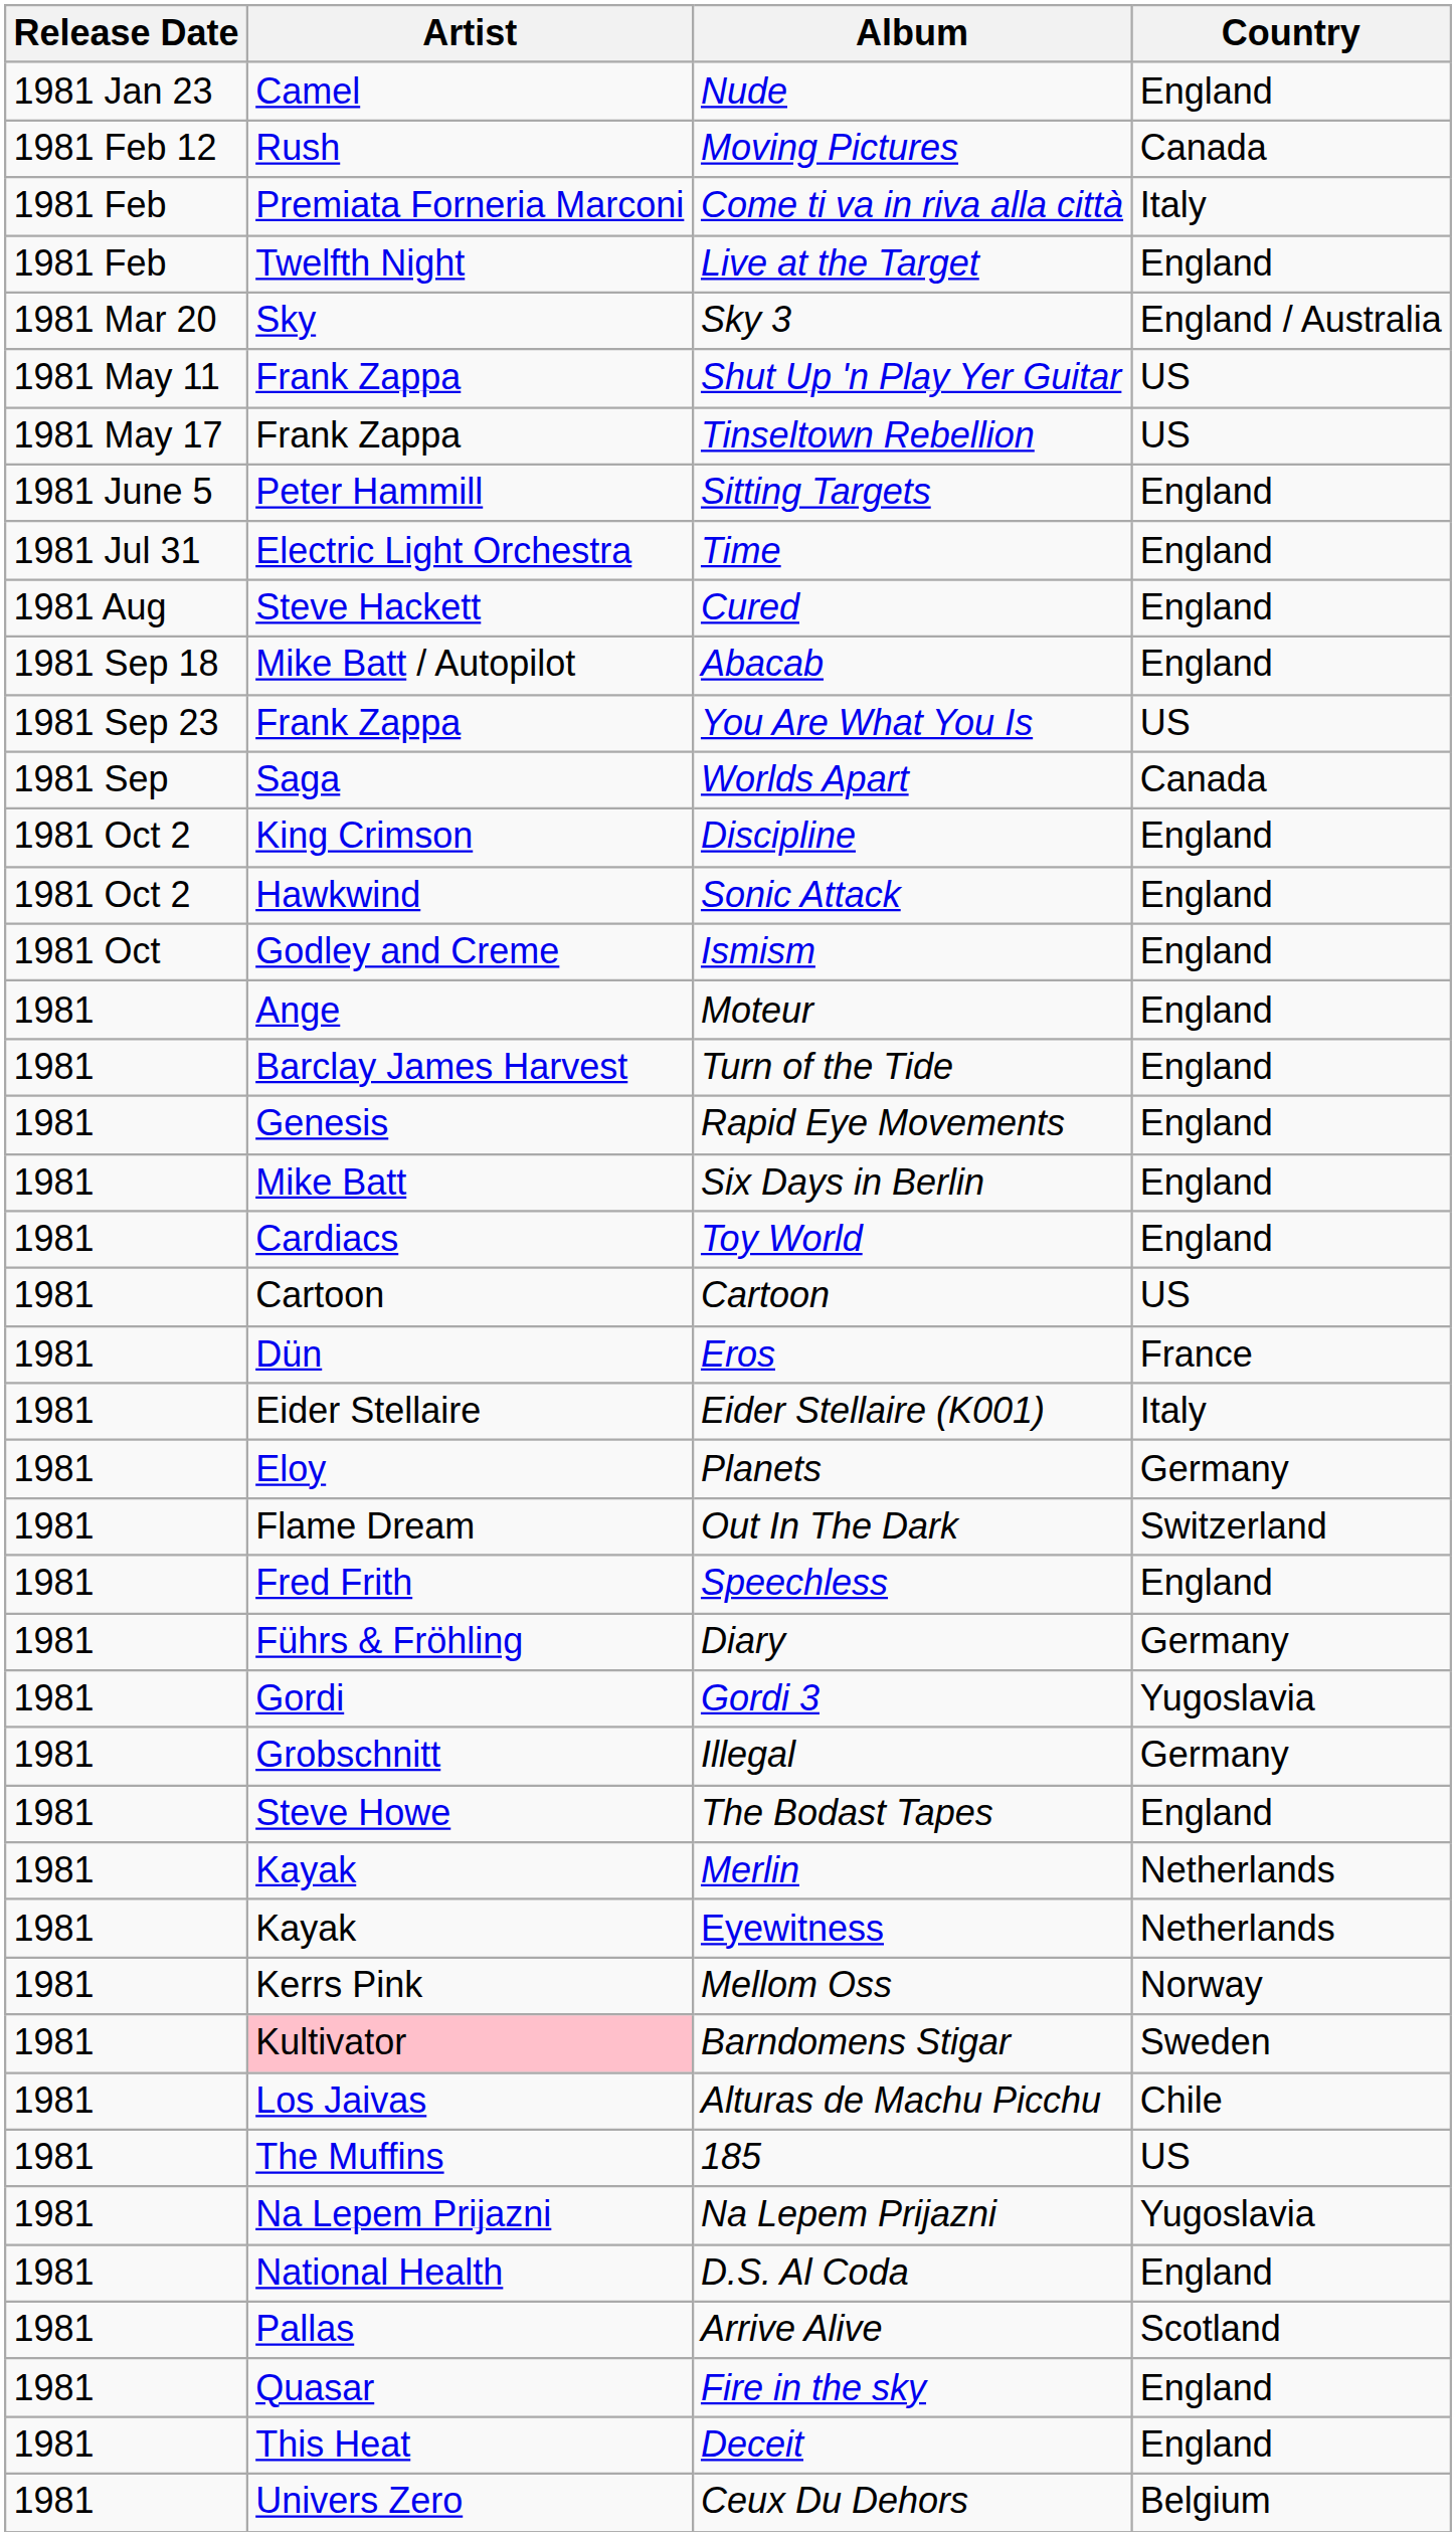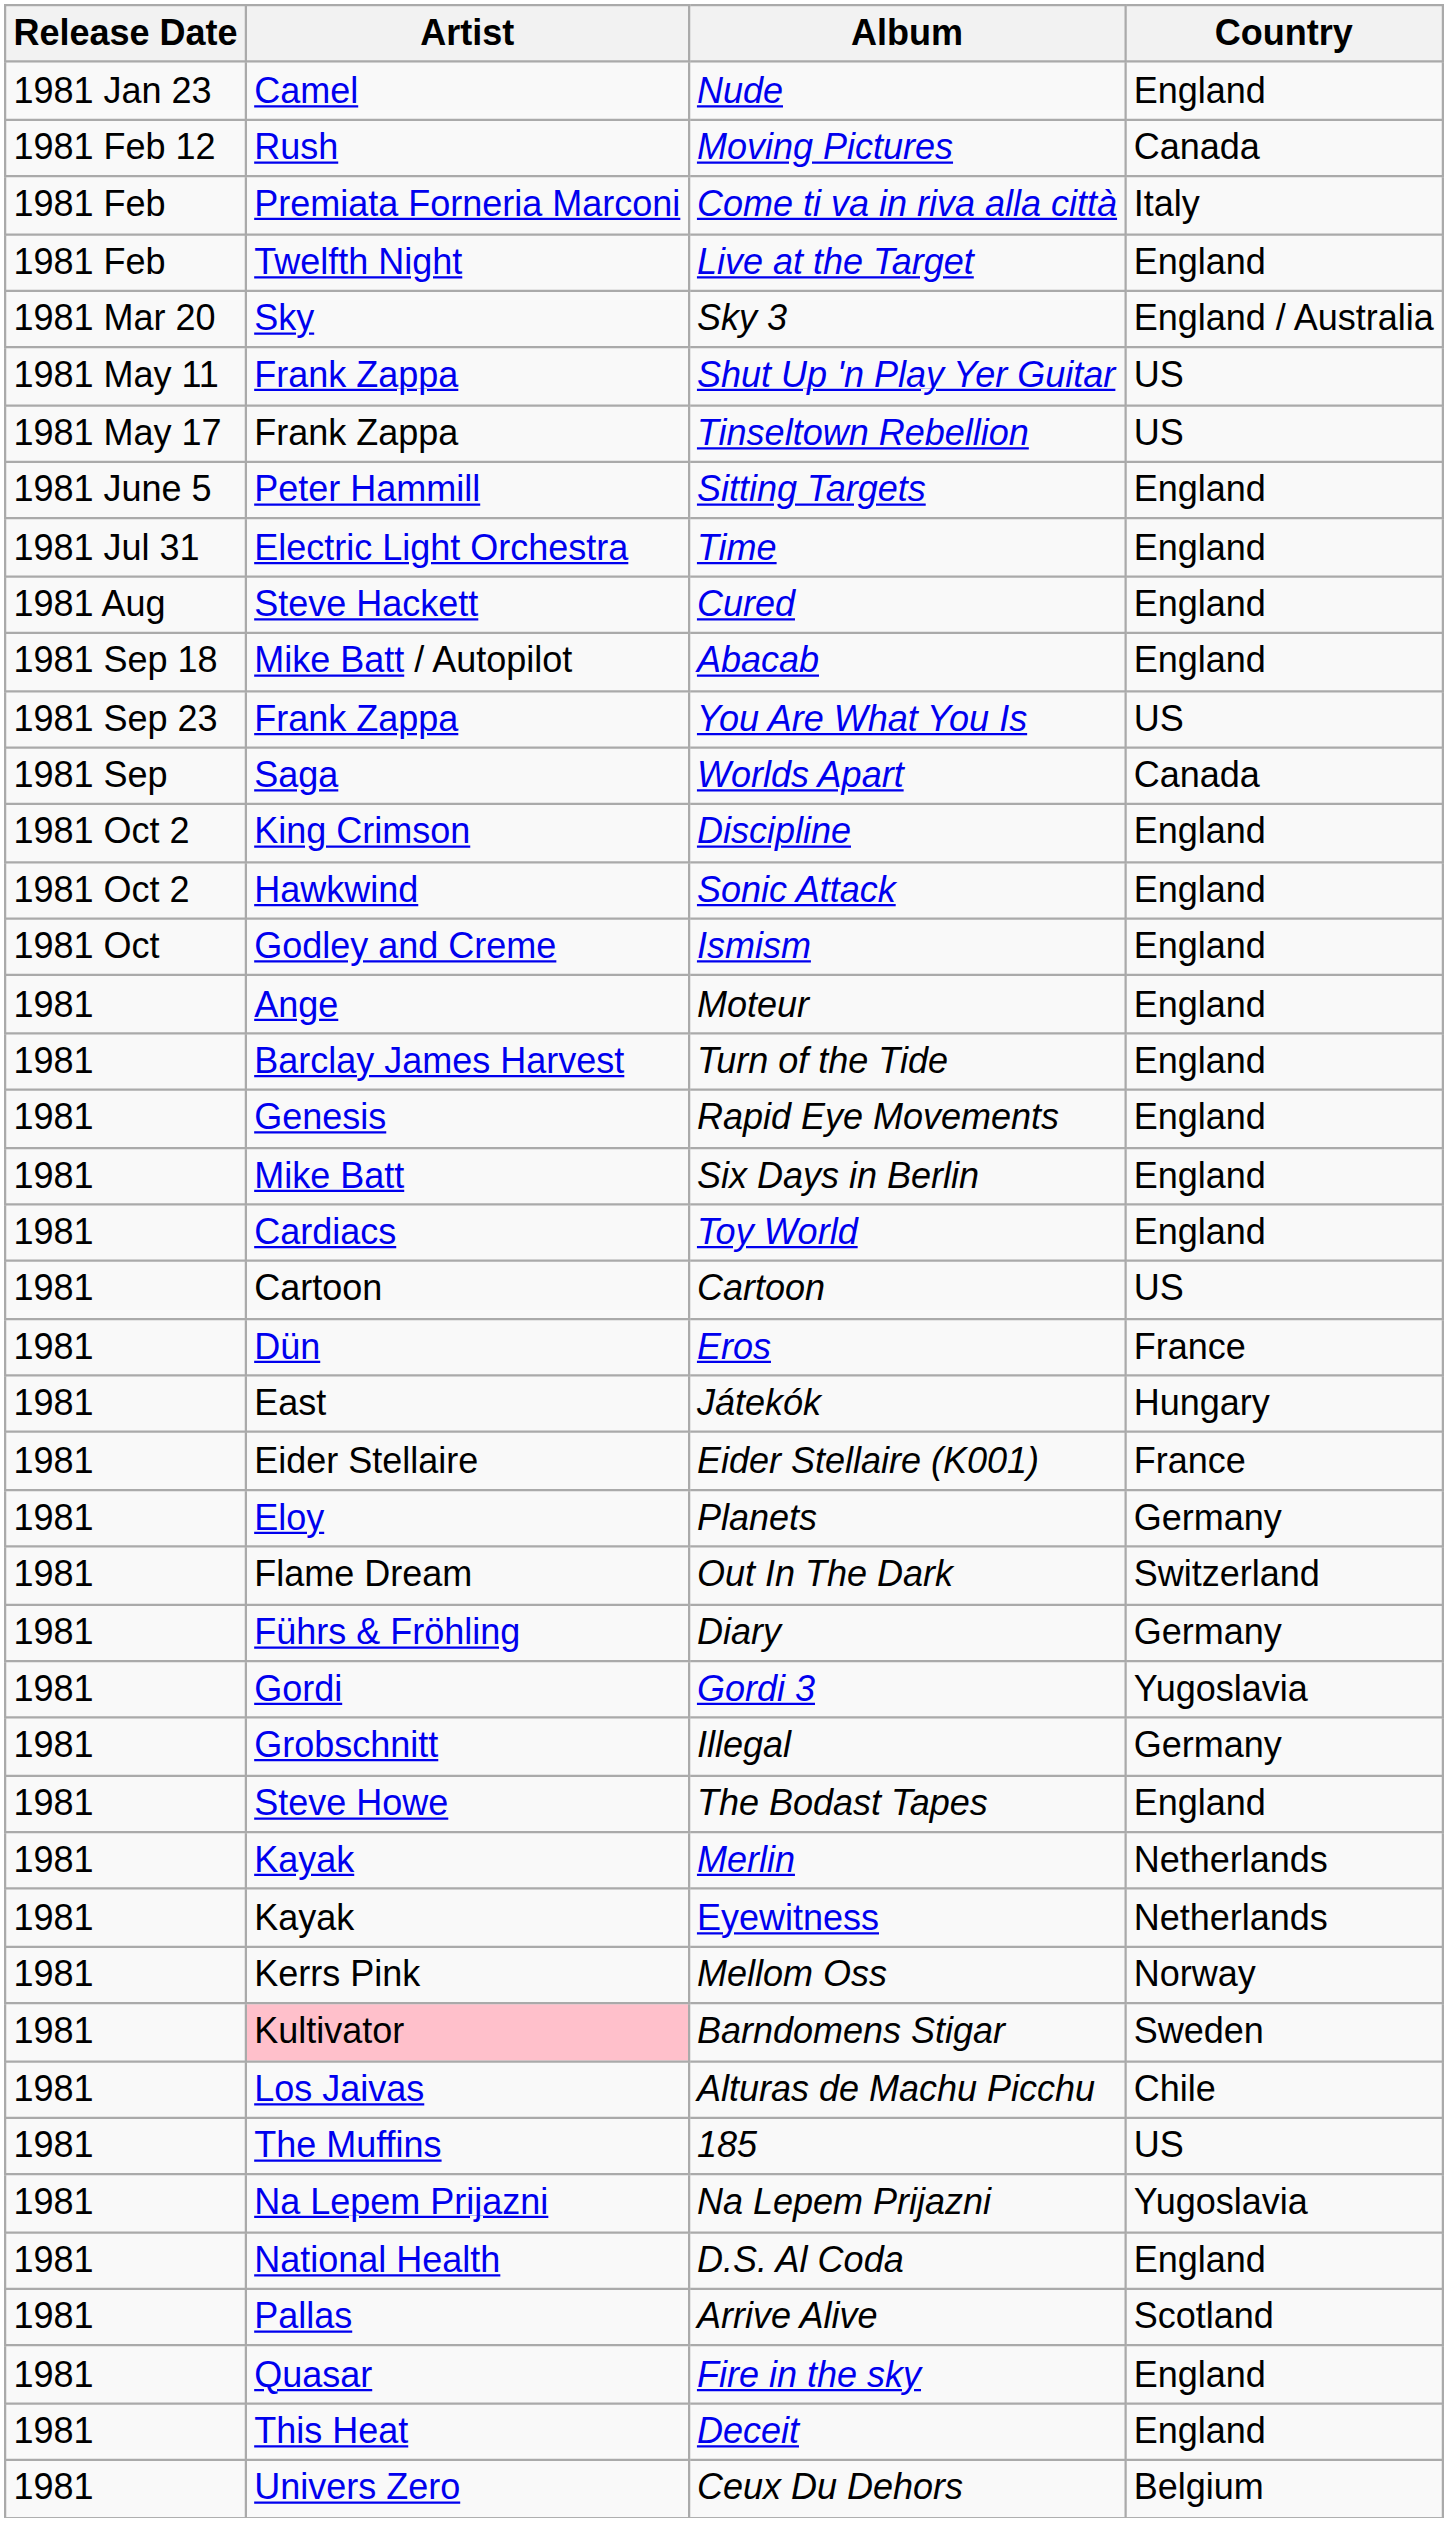+ row: 1981 | East | Játekók | Hungary
Eider Stellaire (K001) | Country: Italy -> France
- row: 1981 | Fred Frith | Speechless | England
